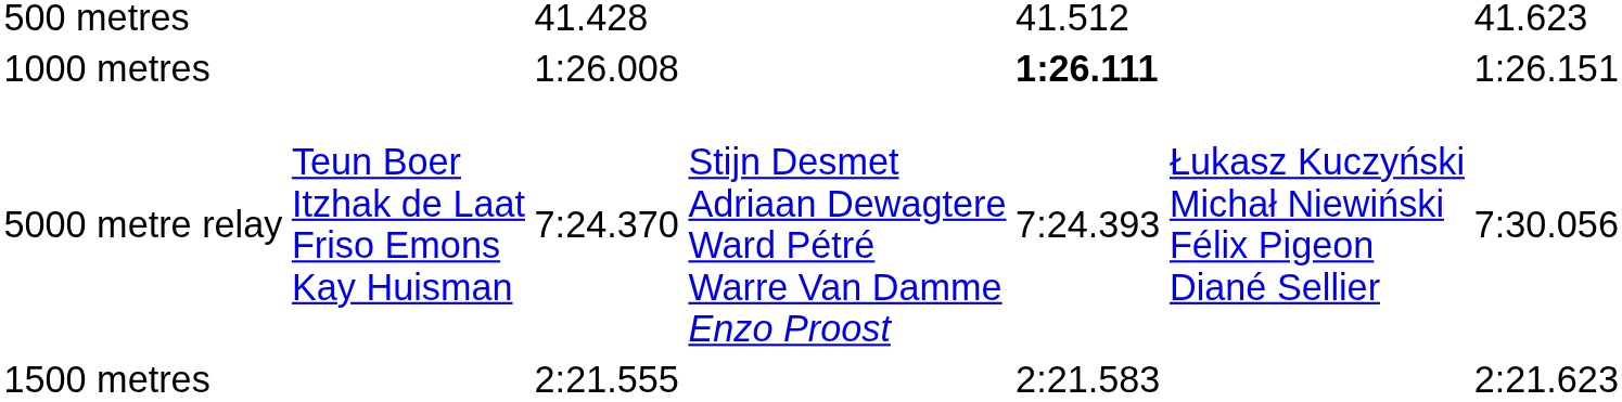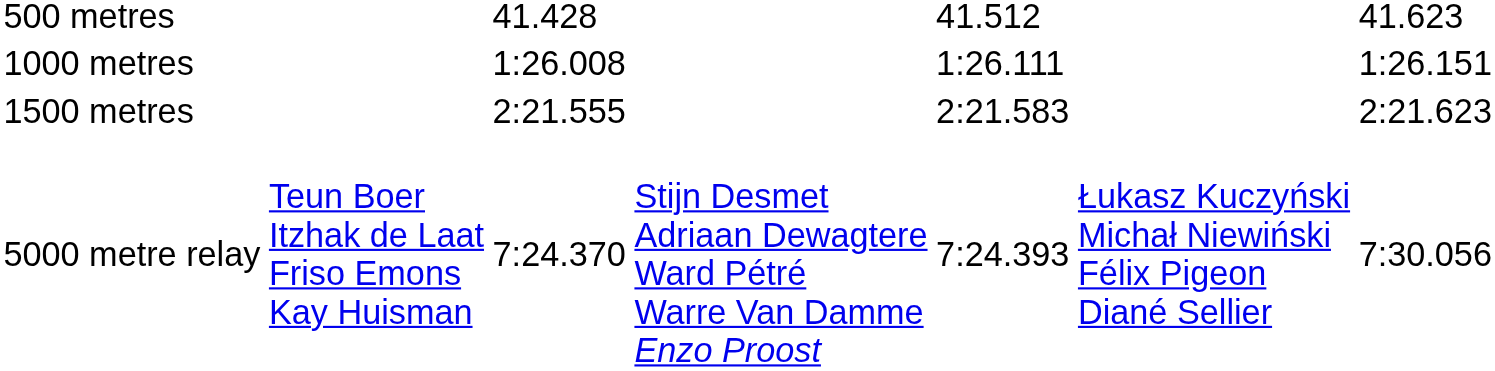1000 metres | column 5: bold -> normal
rows swapped: 1500 metres <-> 5000 metre relay
